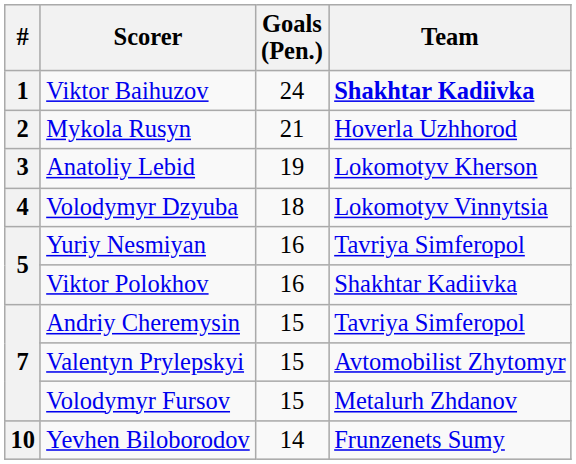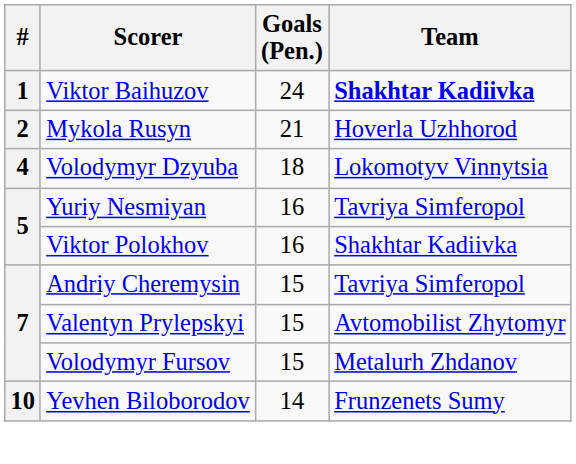- row: 3 | Anatoliy Lebid | 19 | Lokomotyv Kherson
